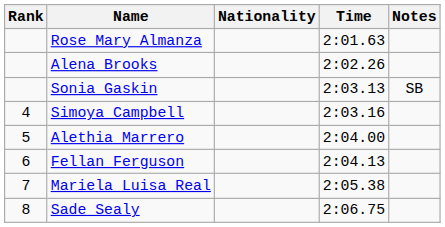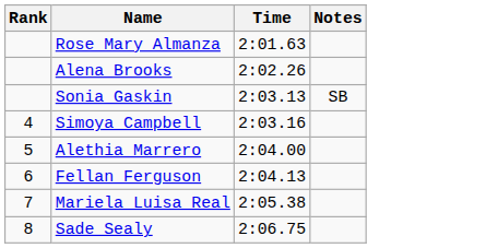- column: Nationality
